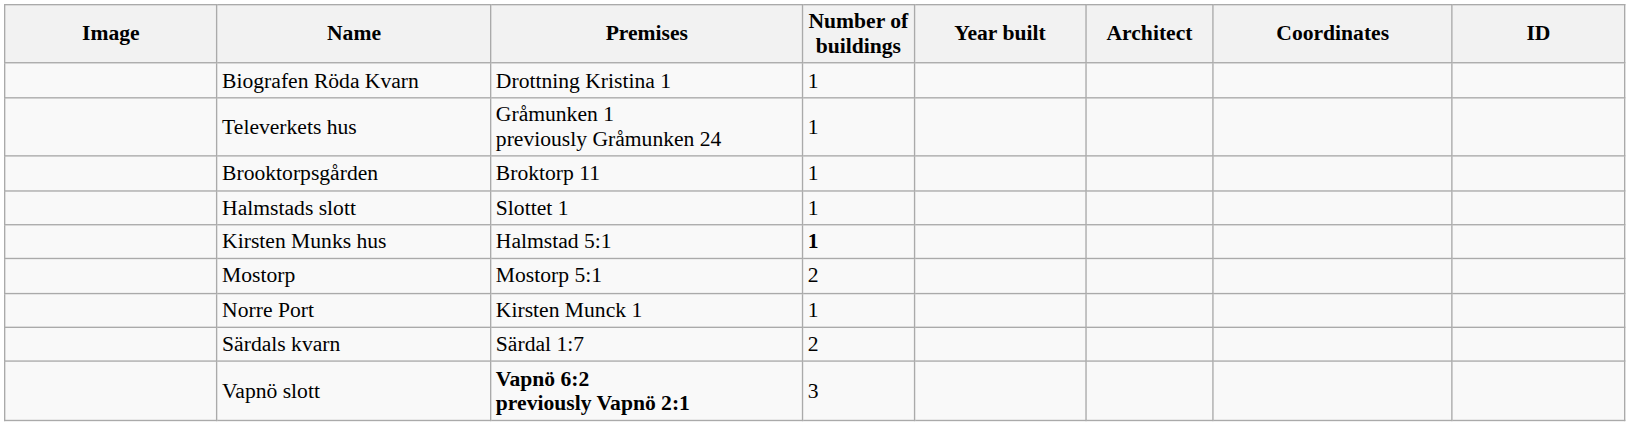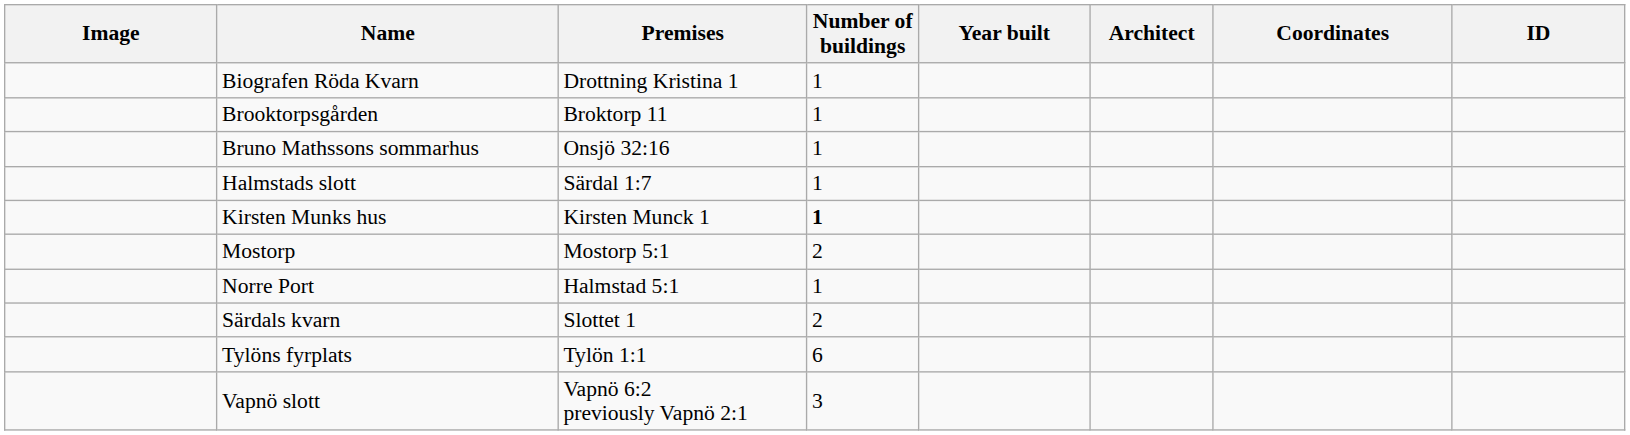- row: Televerkets hus | Gråmunken 1 previously Gråmunken 24 | 1
+ row: Bruno Mathssons sommarhus | Onsjö 32:16 | 1
Halmstads slott | Premises: Slottet 1 -> Särdal 1:7
Kirsten Munks hus | Premises: Halmstad 5:1 -> Kirsten Munck 1
Norre Port | Premises: Kirsten Munck 1 -> Halmstad 5:1
Särdals kvarn | Premises: Särdal 1:7 -> Slottet 1
+ row: Tylöns fyrplats | Tylön 1:1 | 6
Vapnö slott | Premises: bold -> normal
